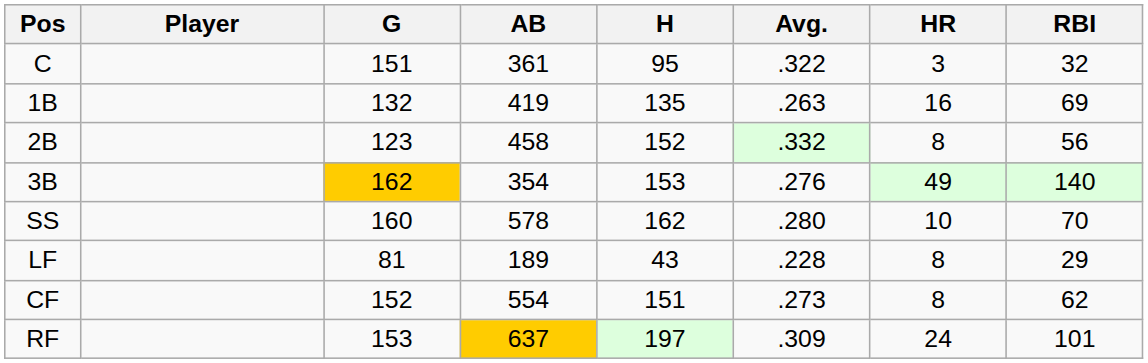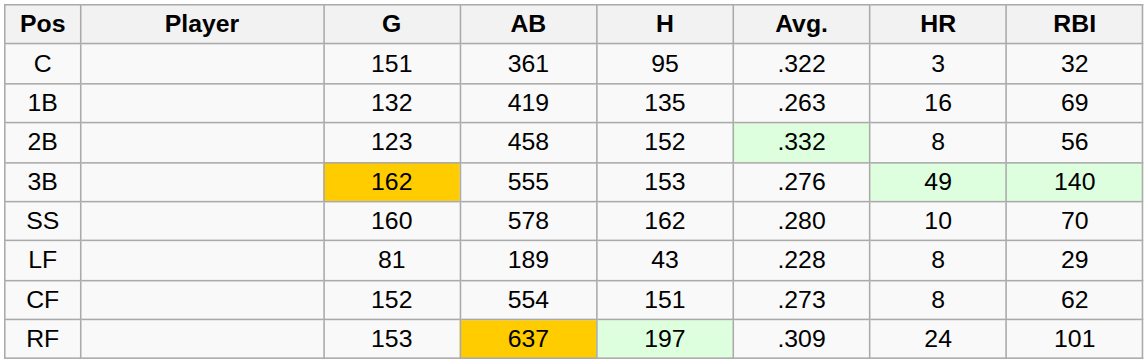3B | AB: 354 -> 555
